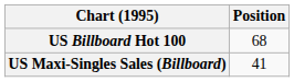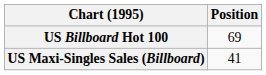US Billboard Hot 100 | Position: 68 -> 69
